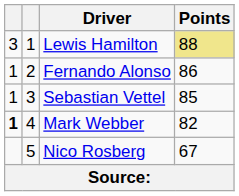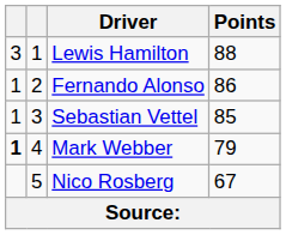Lewis Hamilton | Points: khaki background -> no background
Mark Webber | Points: 82 -> 79
